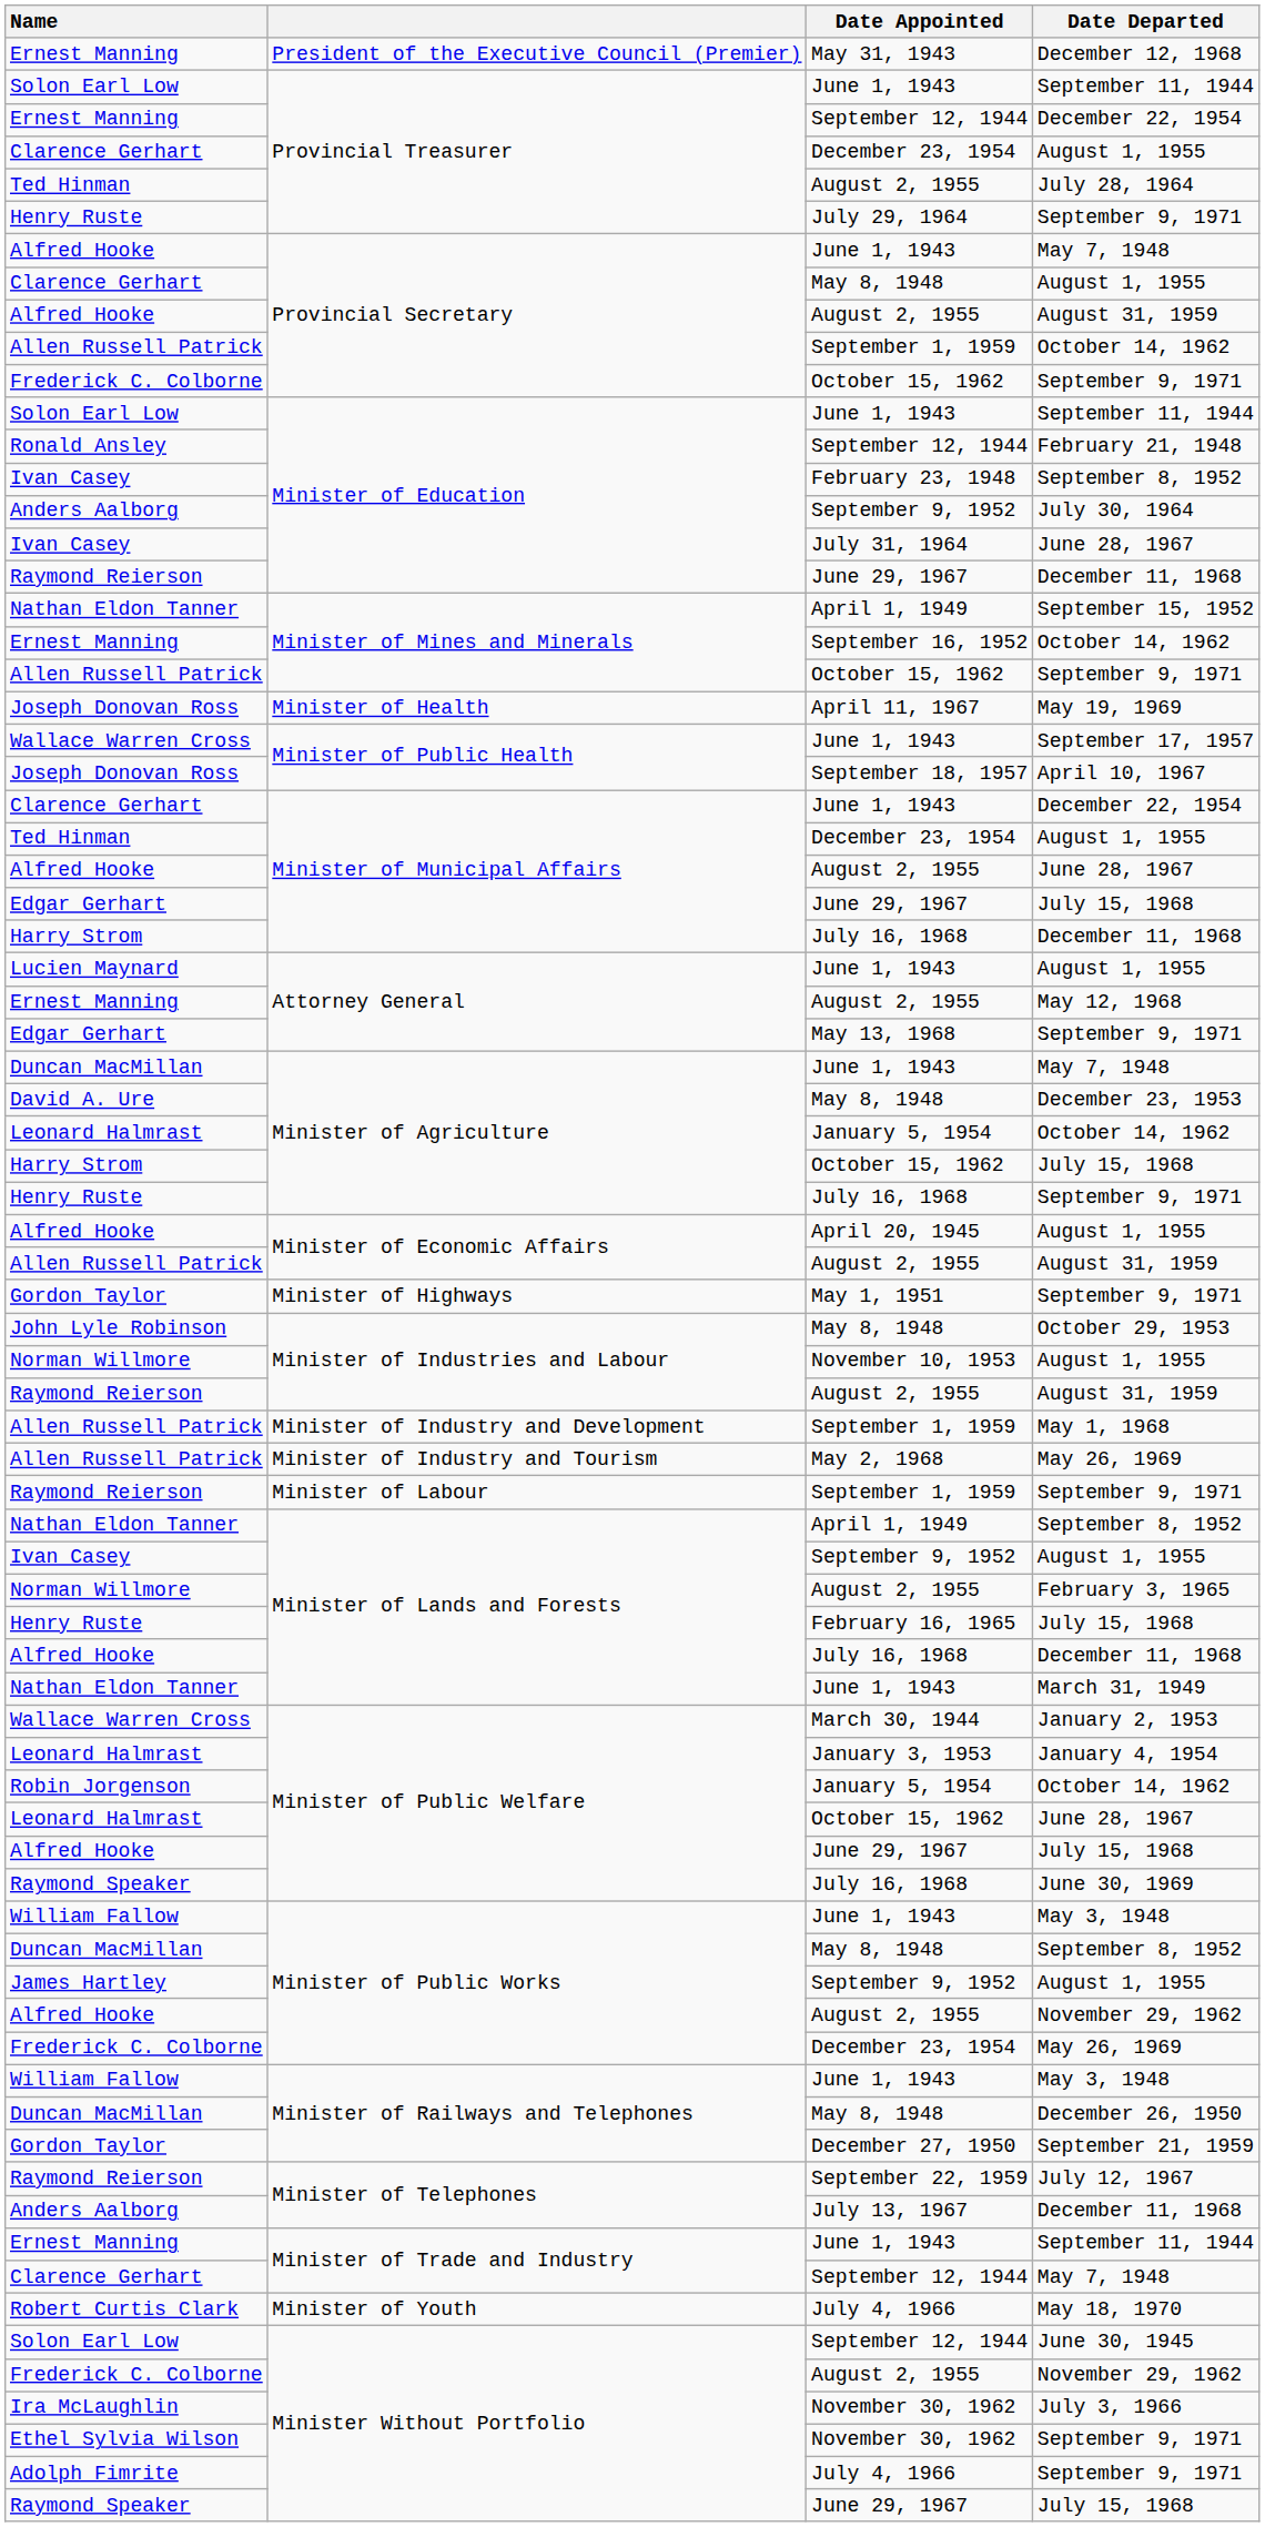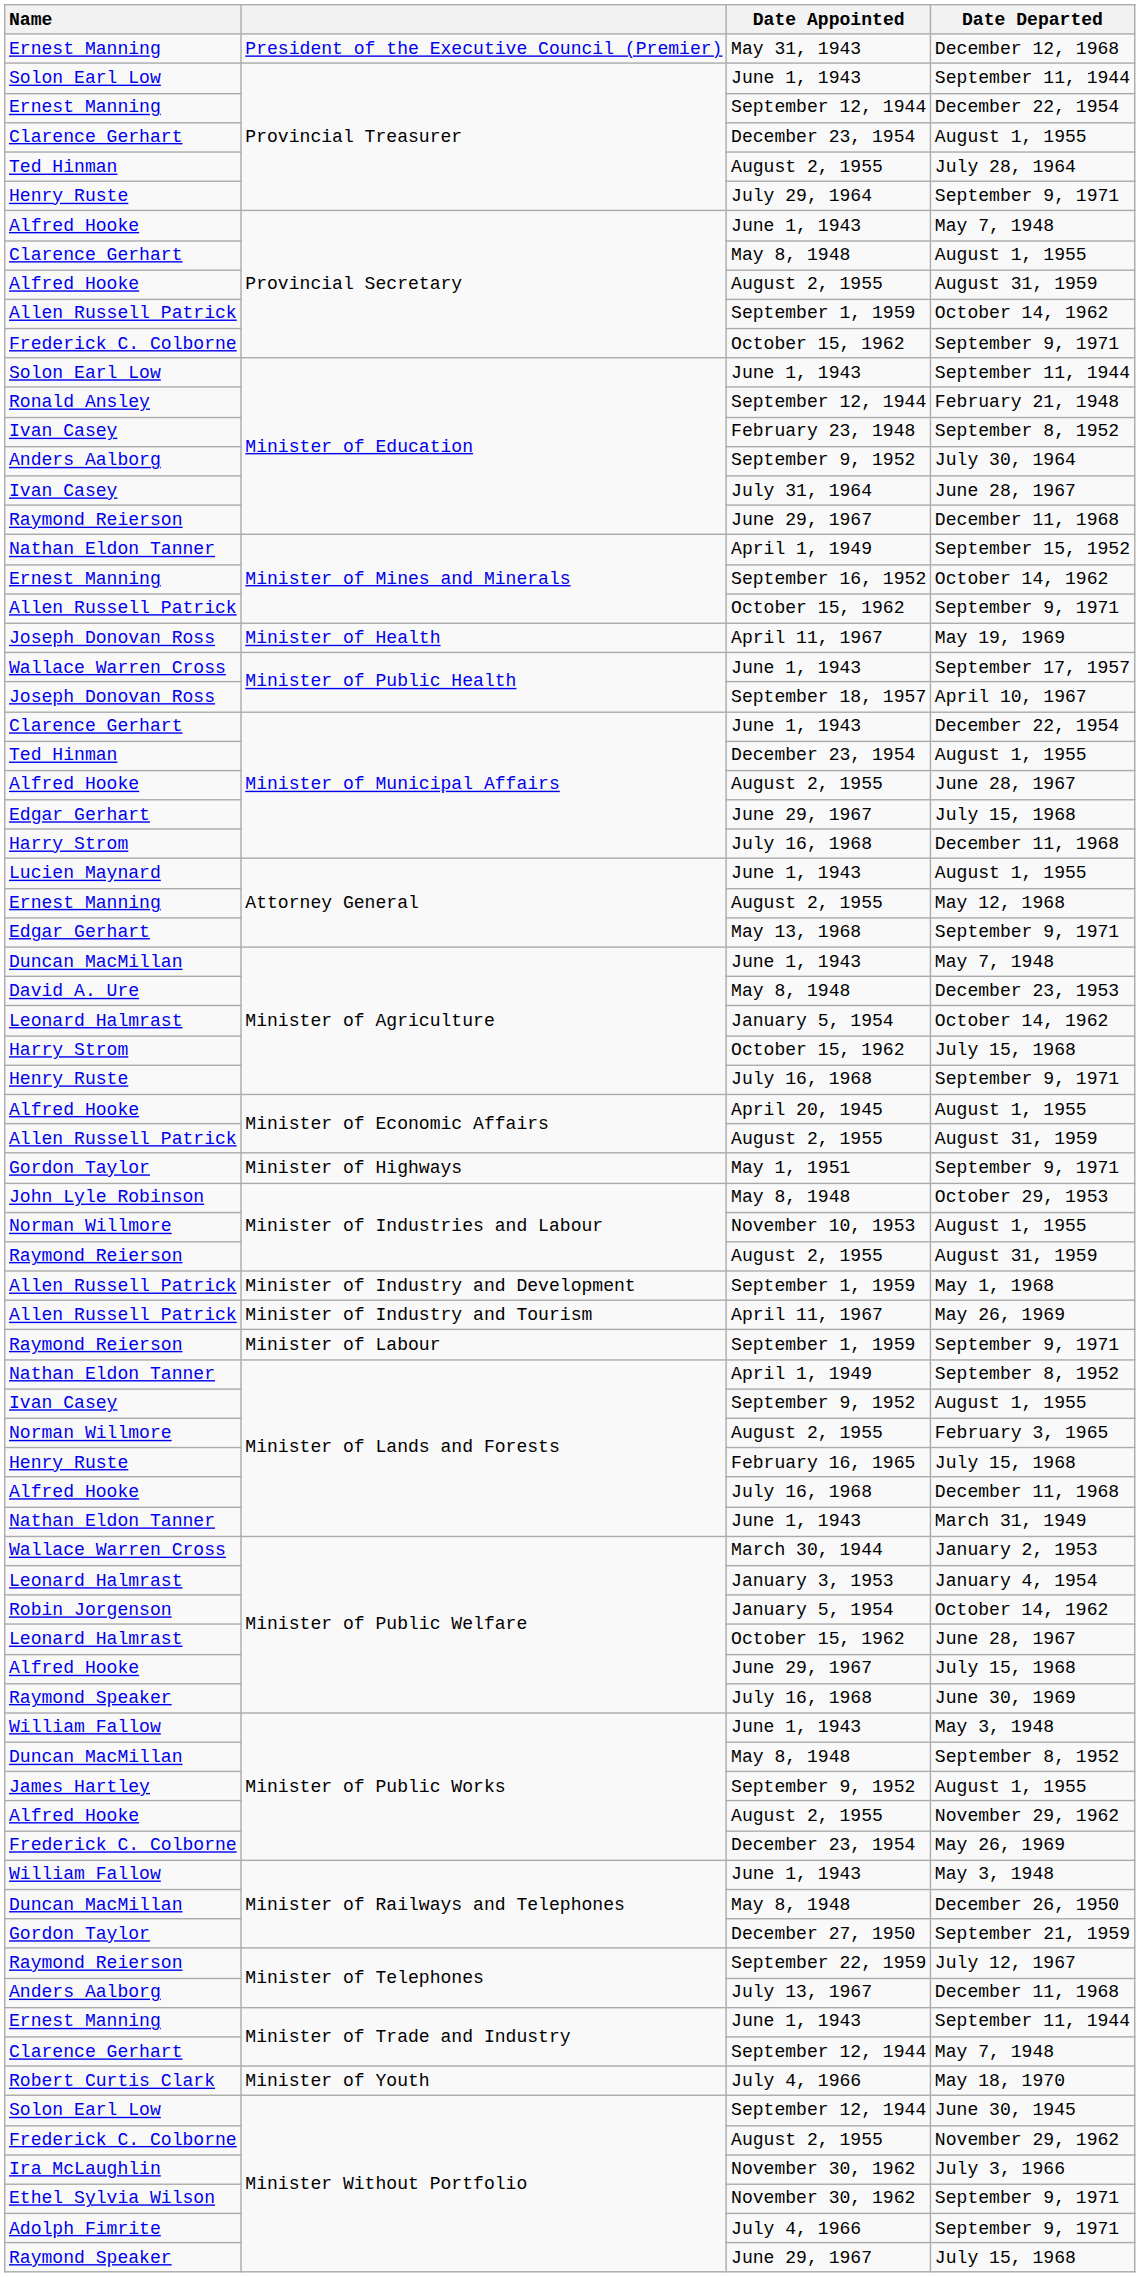Minister of Industry and Tourism / May 26, 1969 | Date Appointed: May 2, 1968 -> April 11, 1967
